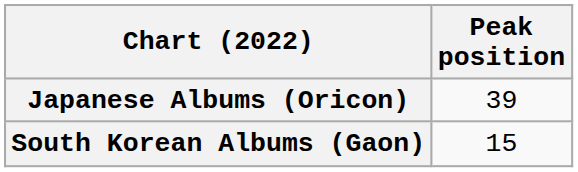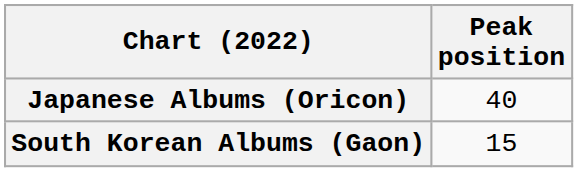Japanese Albums (Oricon) | Peak position: 39 -> 40
